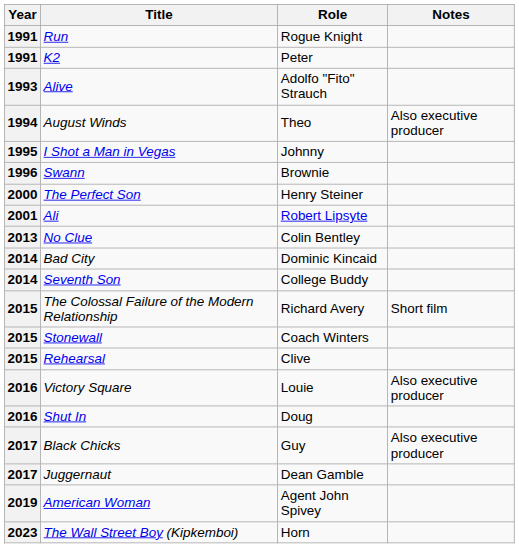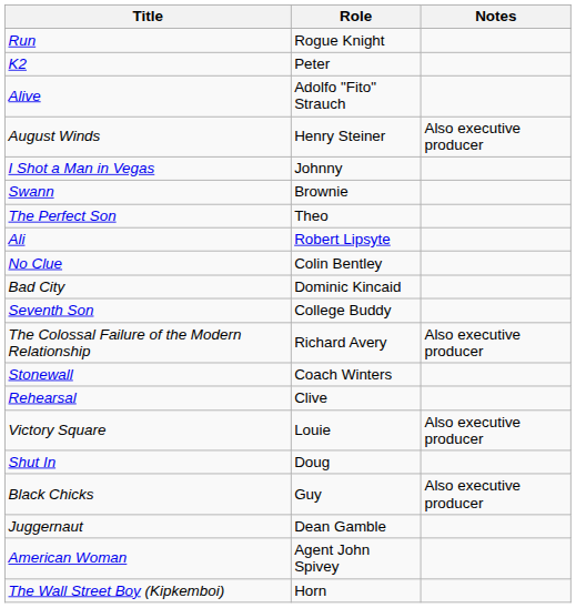- column: Year | 1991 | 1991 | 1993 | 1994 | 1995 | 1996 | 2000 | 2001 | 2013 | 2014 | 2014 | 2015 | 2015 | 2015 | 2016 | 2016 | 2017 | 2017 | 2019 | 2023
August Winds | Role: Theo -> Henry Steiner
The Perfect Son | Role: Henry Steiner -> Theo
The Colossal Failure of the Modern Relationship | Notes: Short film -> Also executive producer
